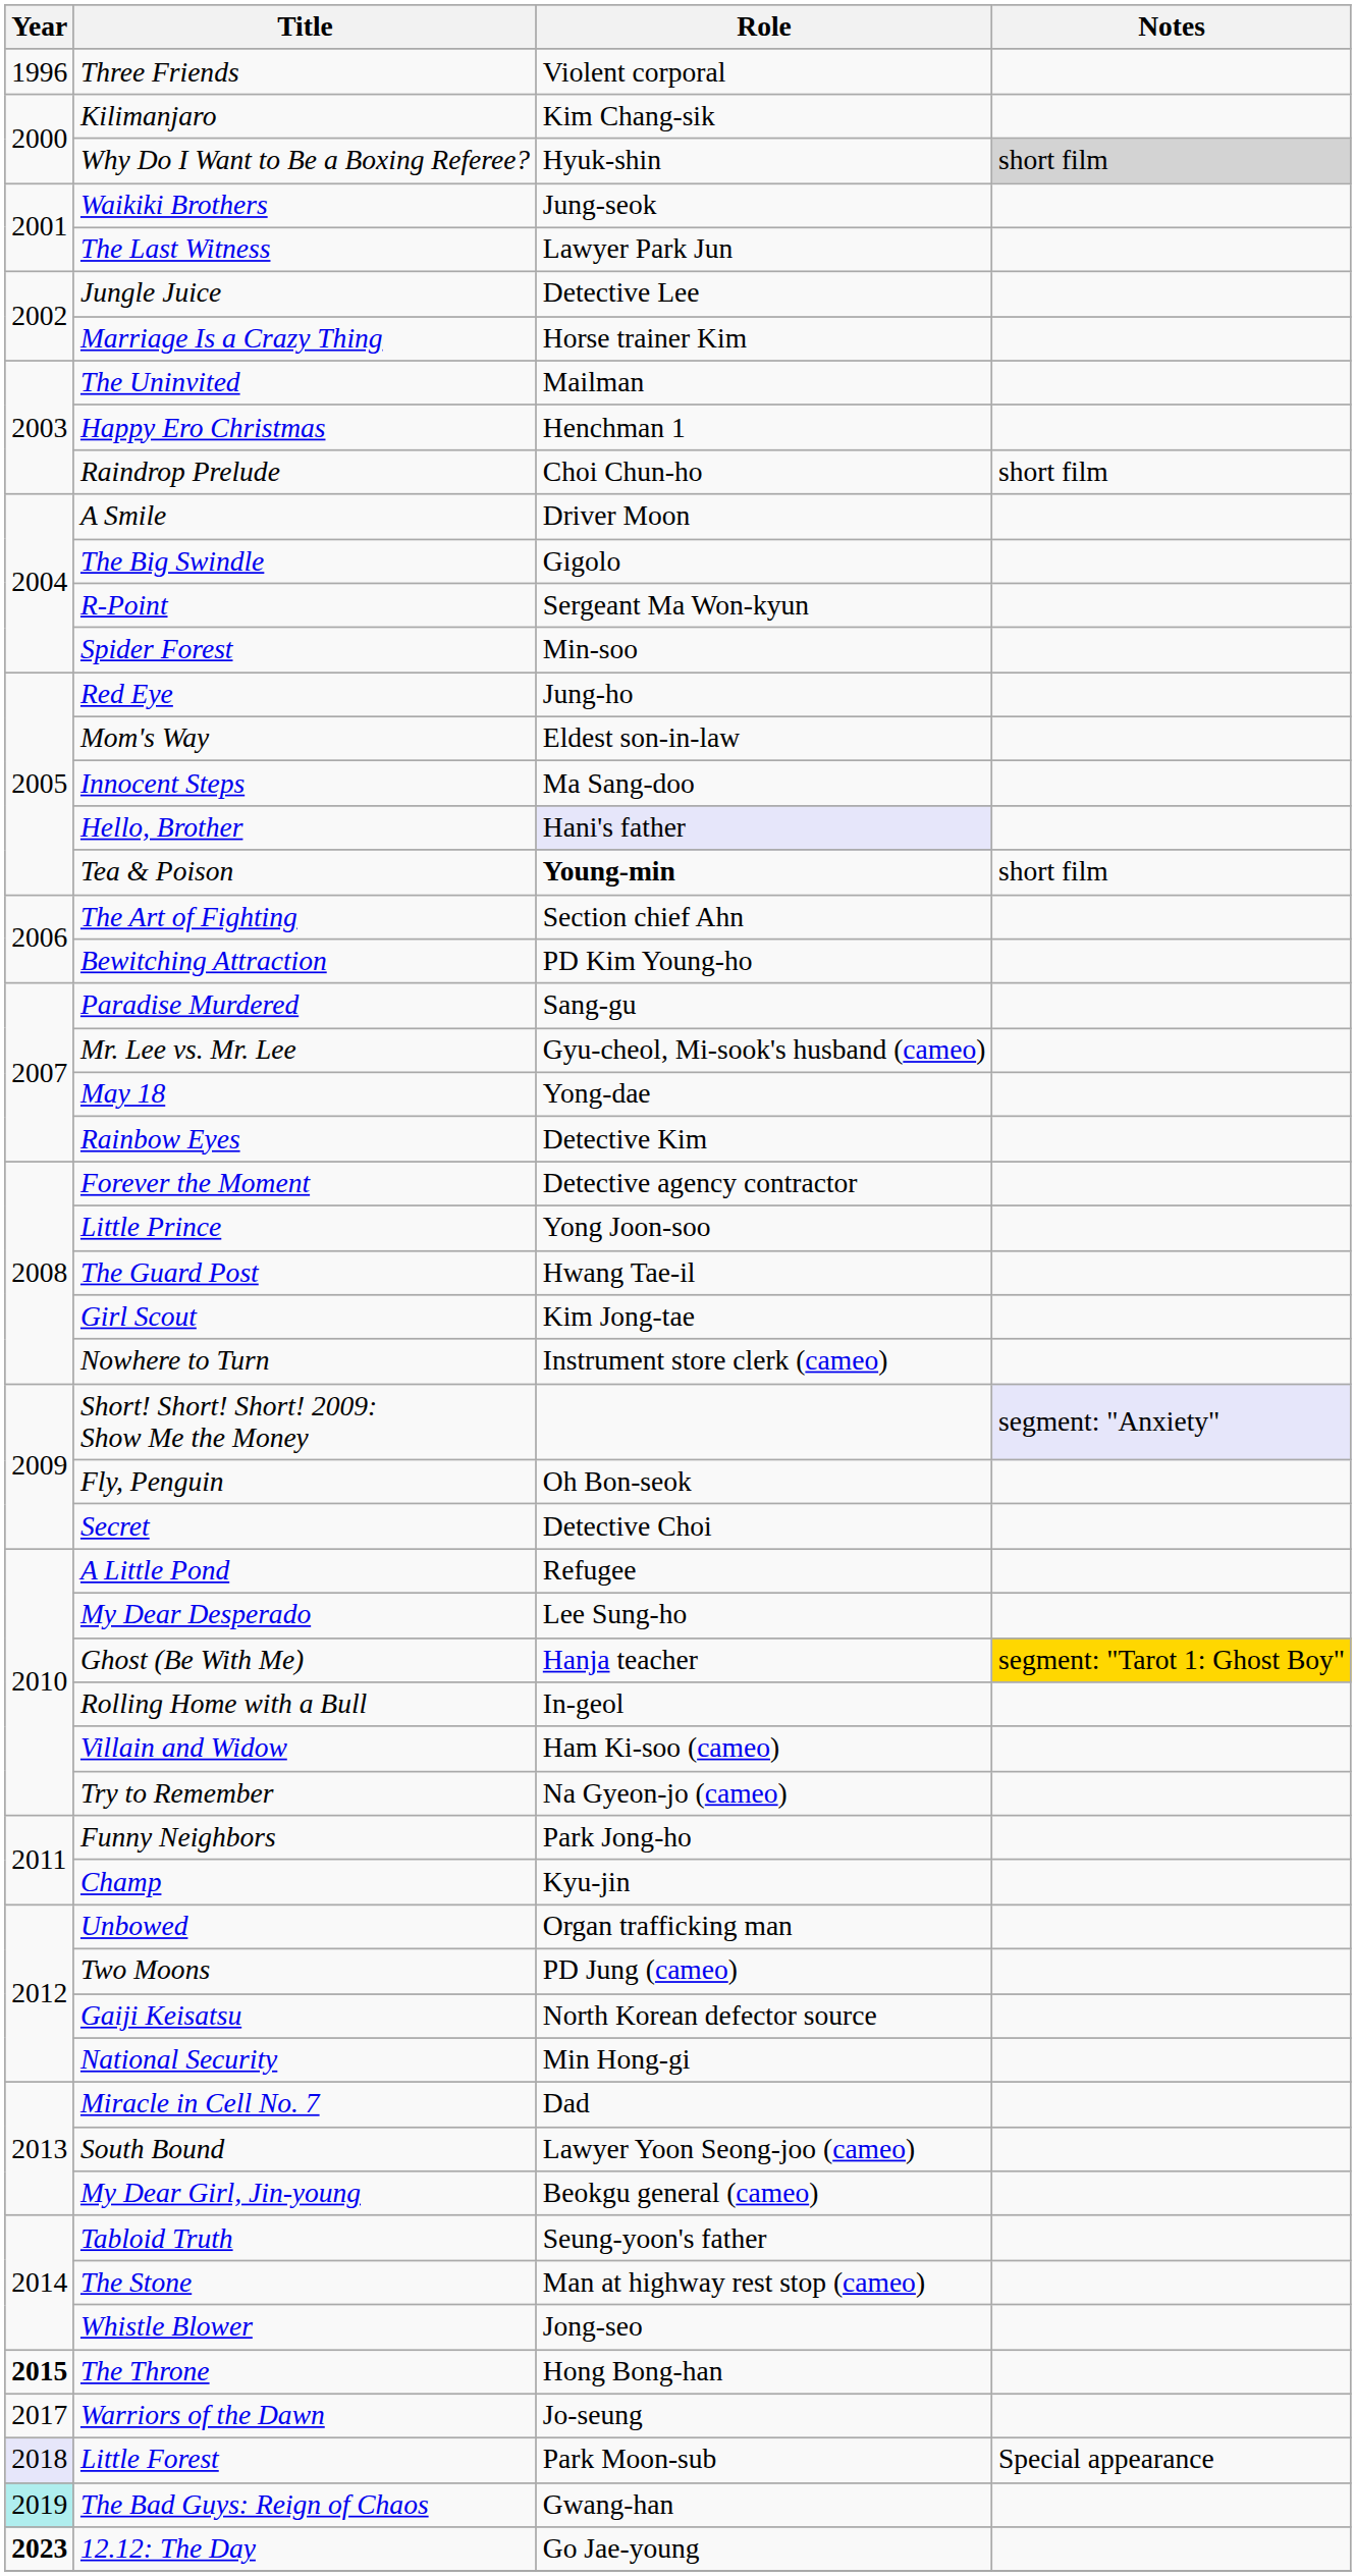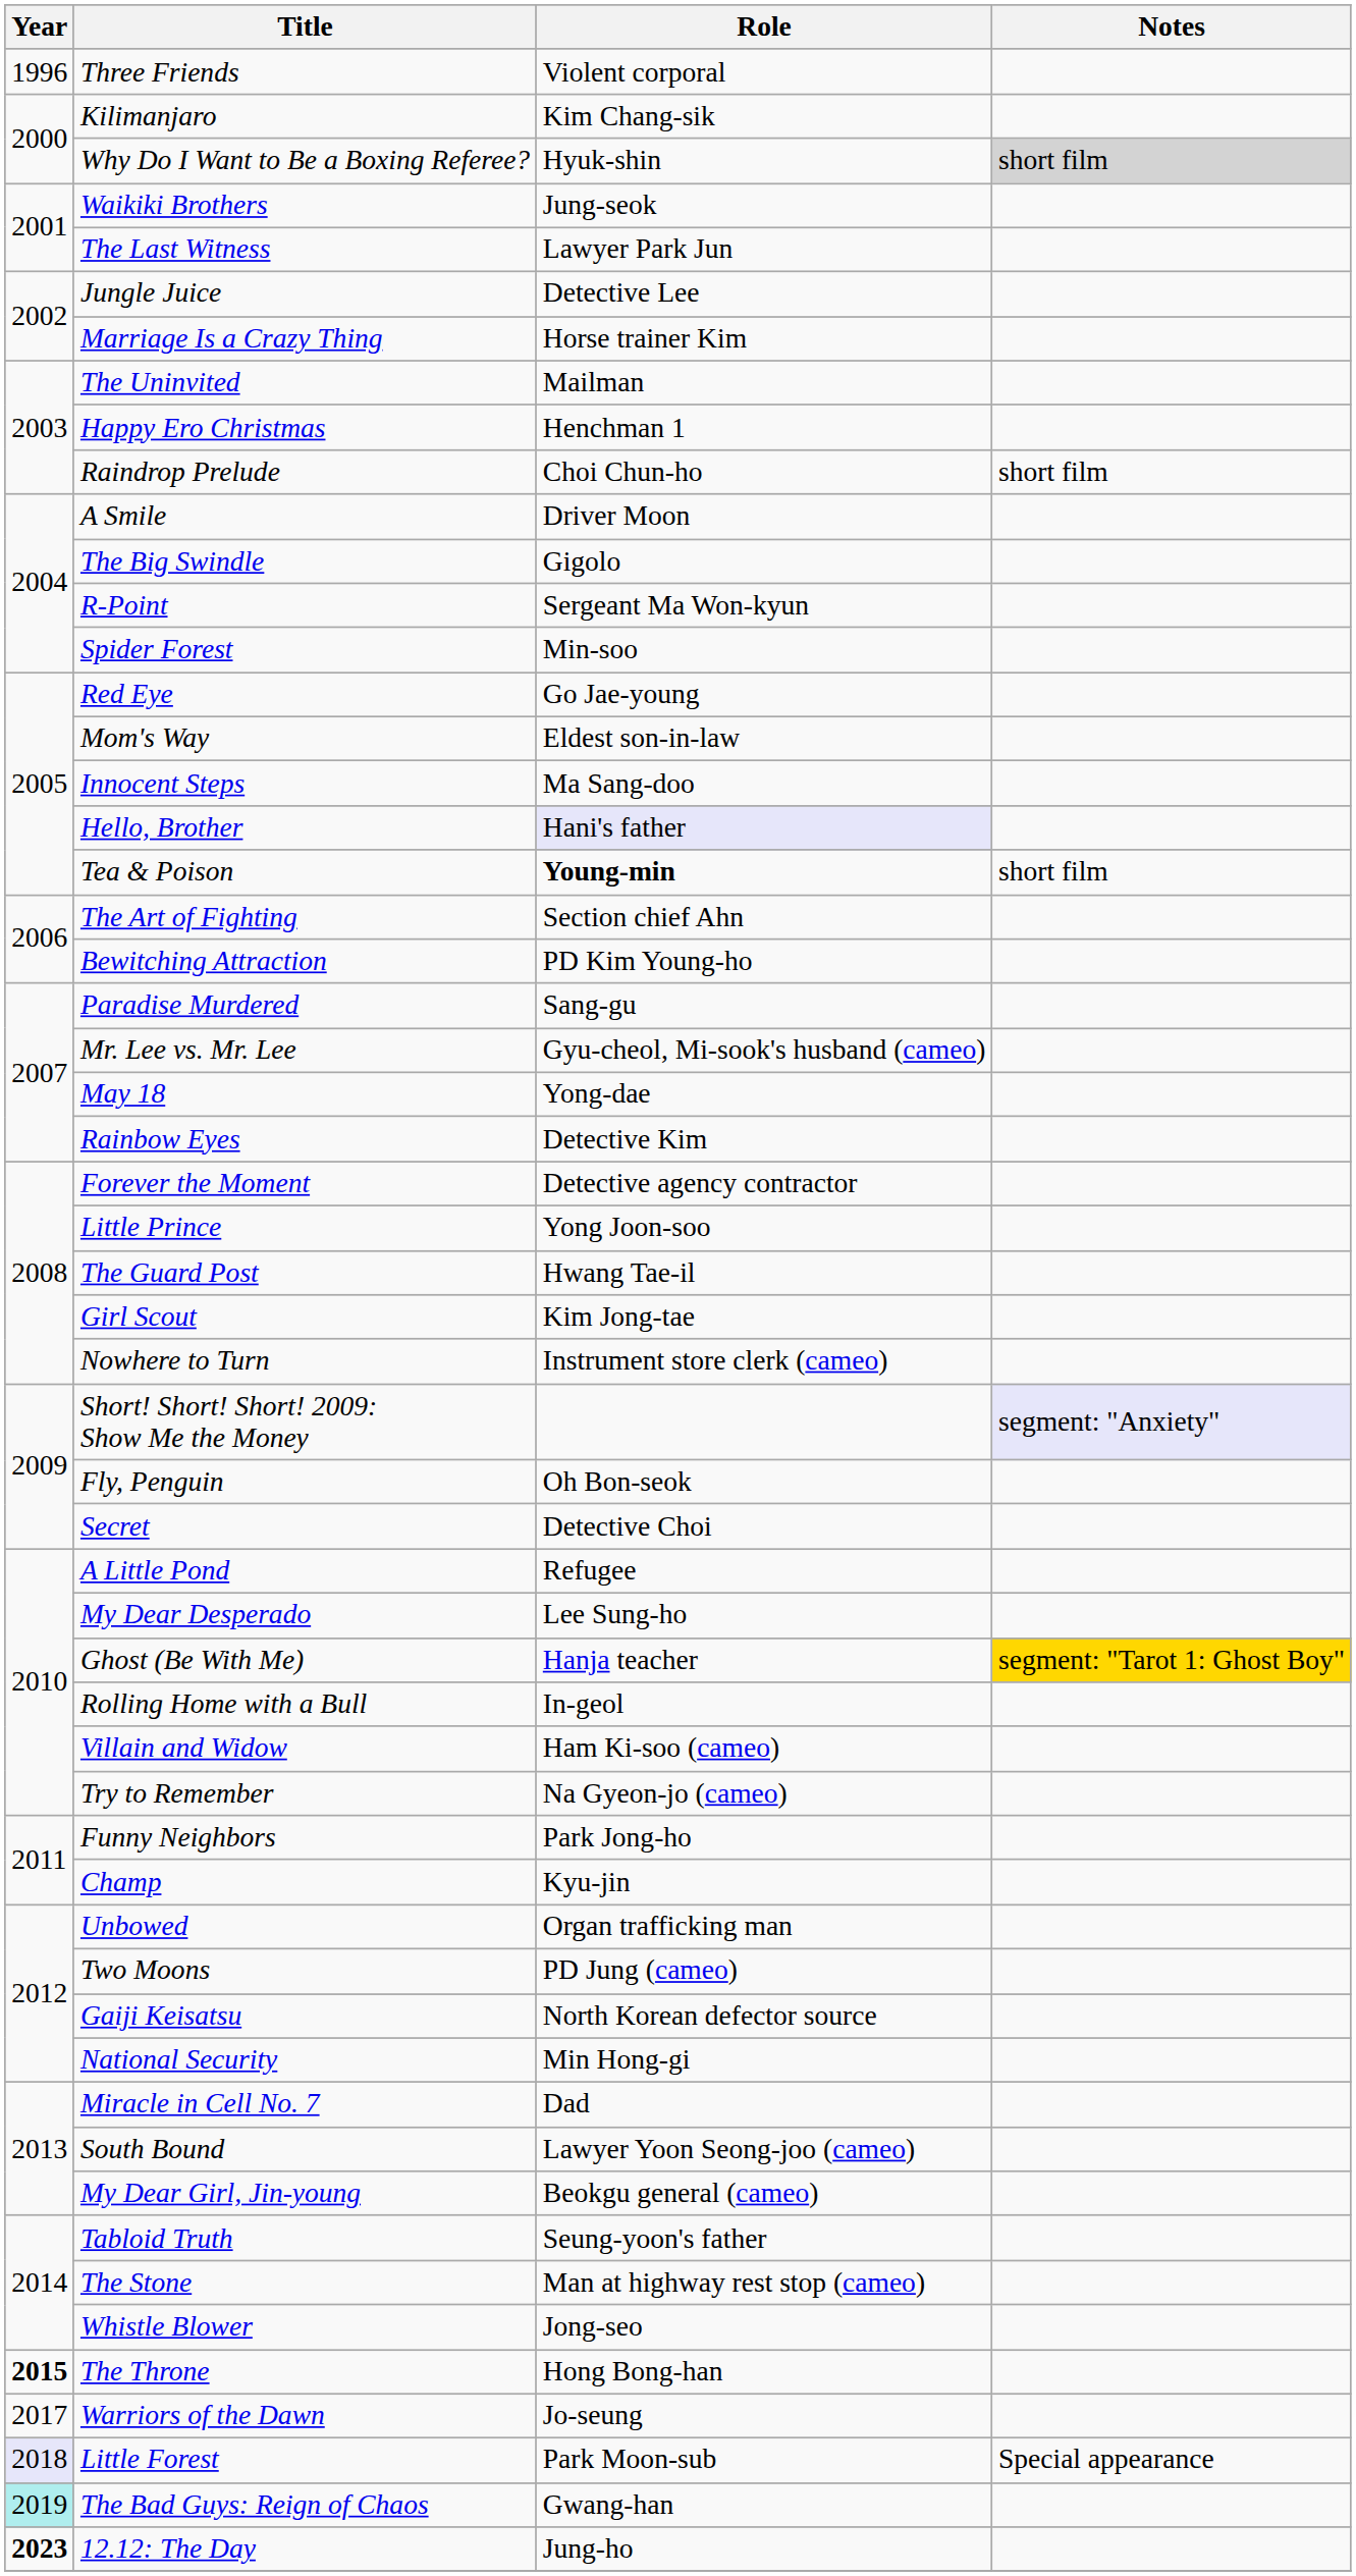Red Eye | Role: Jung-ho -> Go Jae-young
12.12: The Day | Role: Go Jae-young -> Jung-ho
